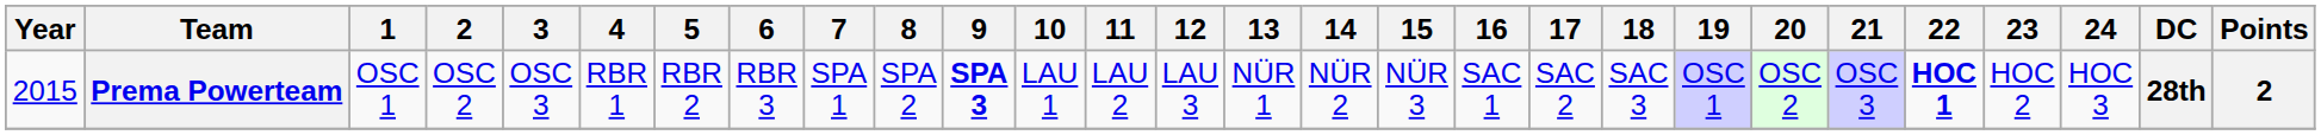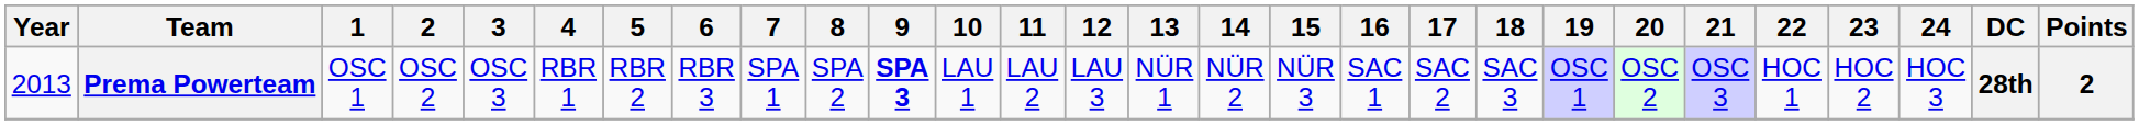Prema Powerteam | Year: 2015 -> 2013
Prema Powerteam | 22: bold -> normal
